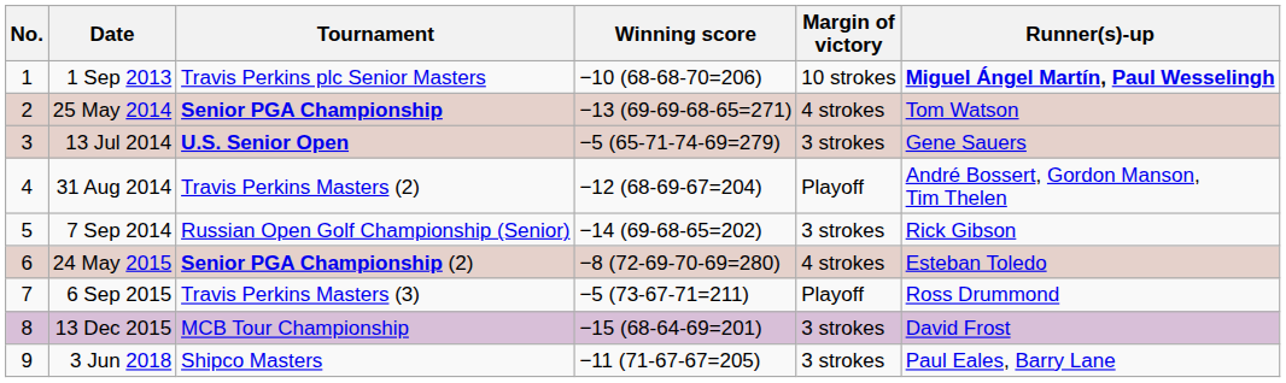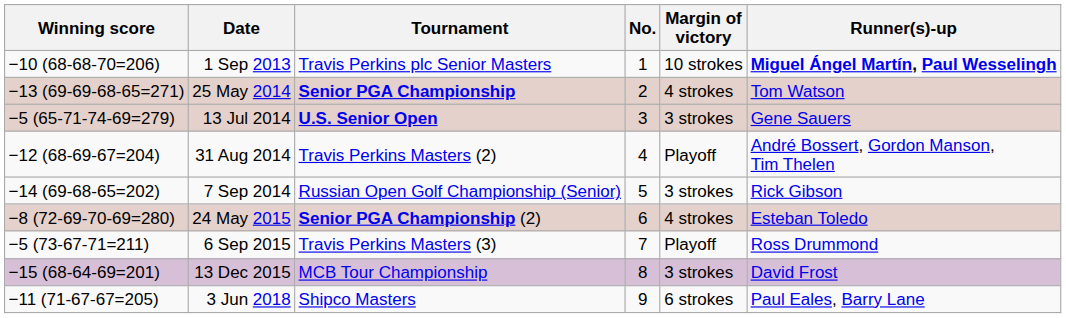columns swapped: No. <-> Winning score
3 Jun 2018 | Margin of victory: 3 strokes -> 6 strokes
